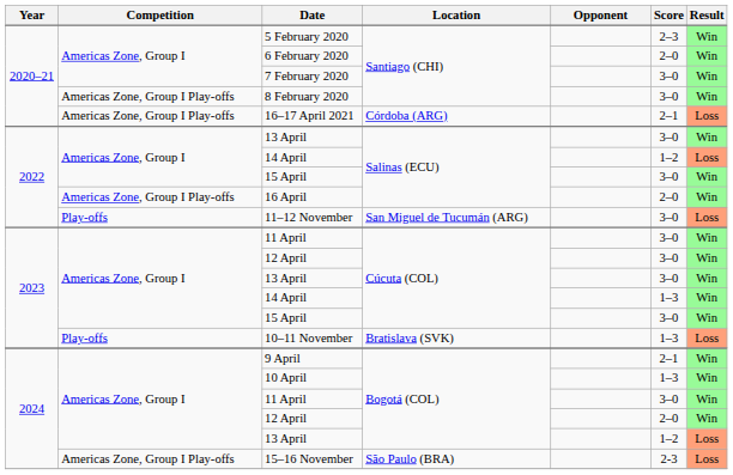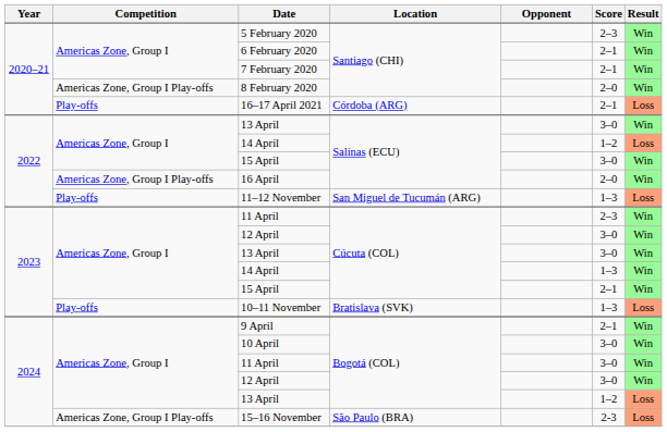6 February 2020 | Score: 2–0 -> 2–1
7 February 2020 | Score: 3–0 -> 2–1
8 February 2020 | Score: 3–0 -> 2–0
16–17 April 2021 | Competition: Americas Zone, Group I Play-offs -> Play-offs
11–12 November | Score: 3–0 -> 1–3
11 April / Cúcuta (COL) | Score: 3–0 -> 2–3
15 April / Cúcuta (COL) | Score: 3–0 -> 2–1
10 April | Score: 1–3 -> 3–0
12 April / Bogotá (COL) | Score: 2–0 -> 3–0
